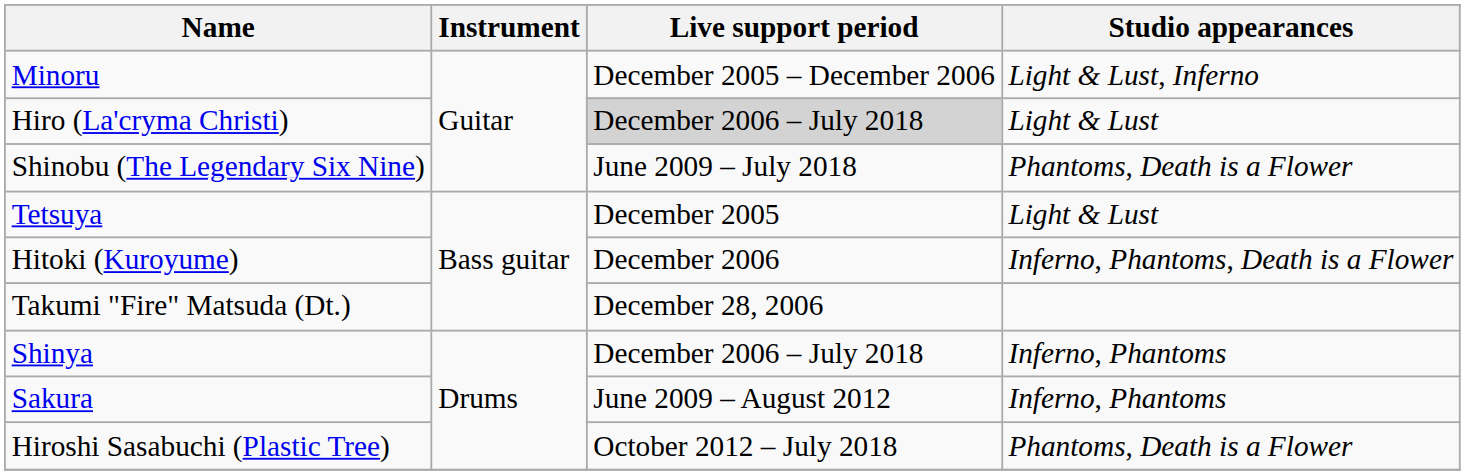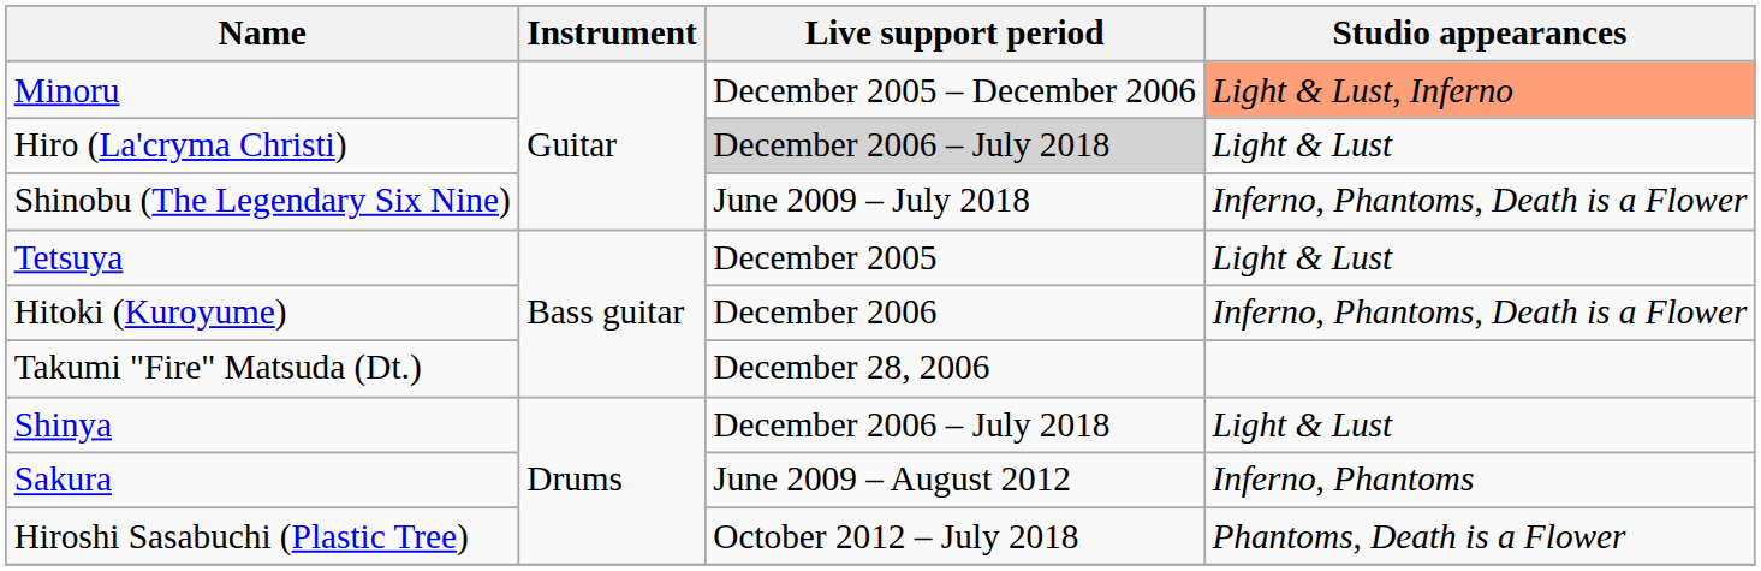Minoru | Studio appearances: no background -> lightsalmon background
Shinobu (The Legendary Six Nine) | Studio appearances: Phantoms, Death is a Flower -> Inferno, Phantoms, Death is a Flower
Shinya | Studio appearances: Inferno, Phantoms -> Light & Lust
